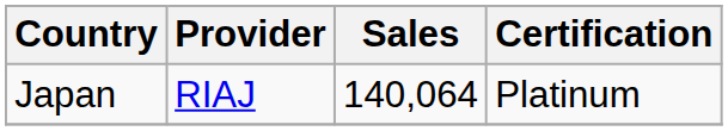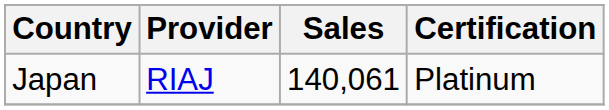Japan | Sales: 140,064 -> 140,061
